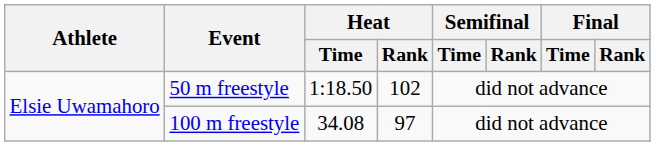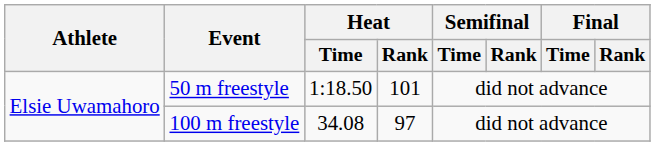50 m freestyle | Heat / Rank: 102 -> 101
